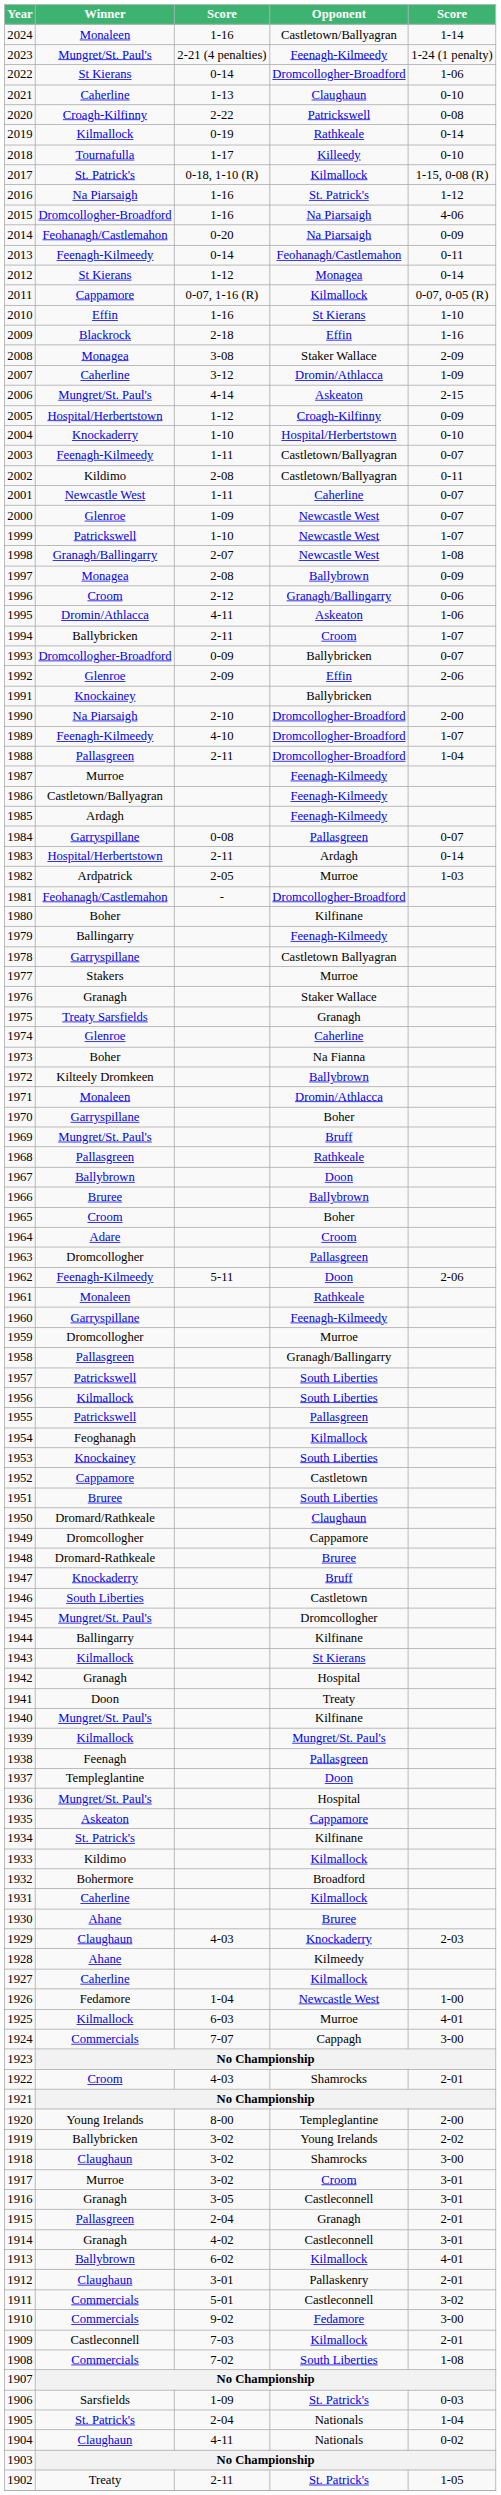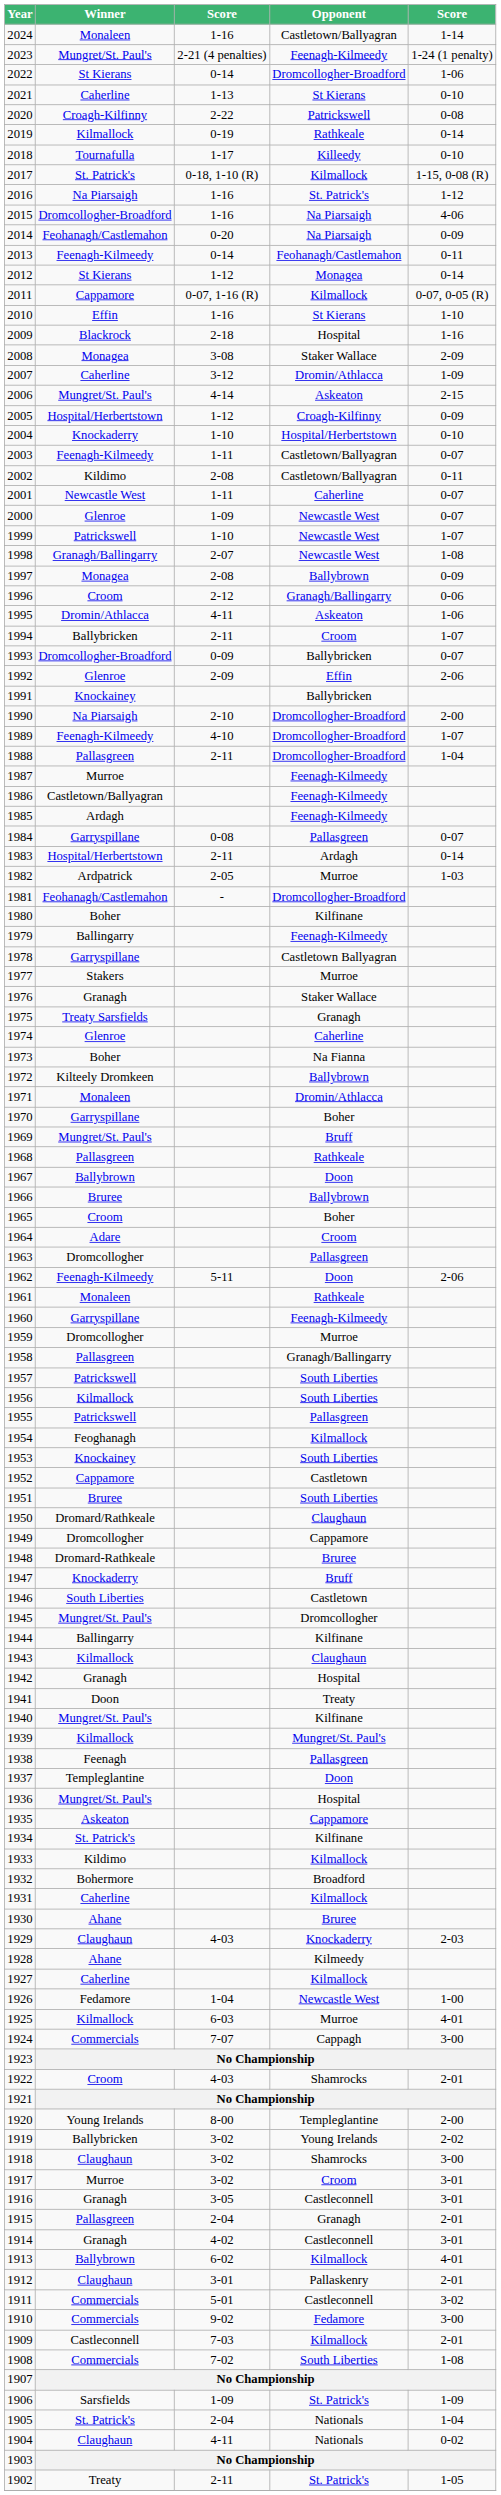2021 | Opponent: Claughaun -> St Kierans
2009 | Opponent: Effin -> Hospital
1943 | Opponent: St Kierans -> Claughaun
1906 | column 5: 0-03 -> 1-09
